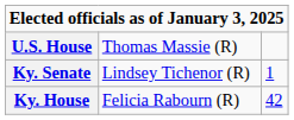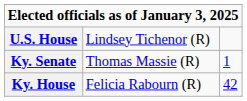U.S. House | column 2: Thomas Massie (R) -> Lindsey Tichenor (R)
Ky. Senate | column 2: Lindsey Tichenor (R) -> Thomas Massie (R)
